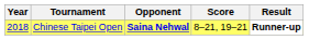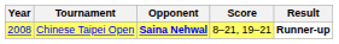Chinese Taipei Open | Year: 2018 -> 2008
